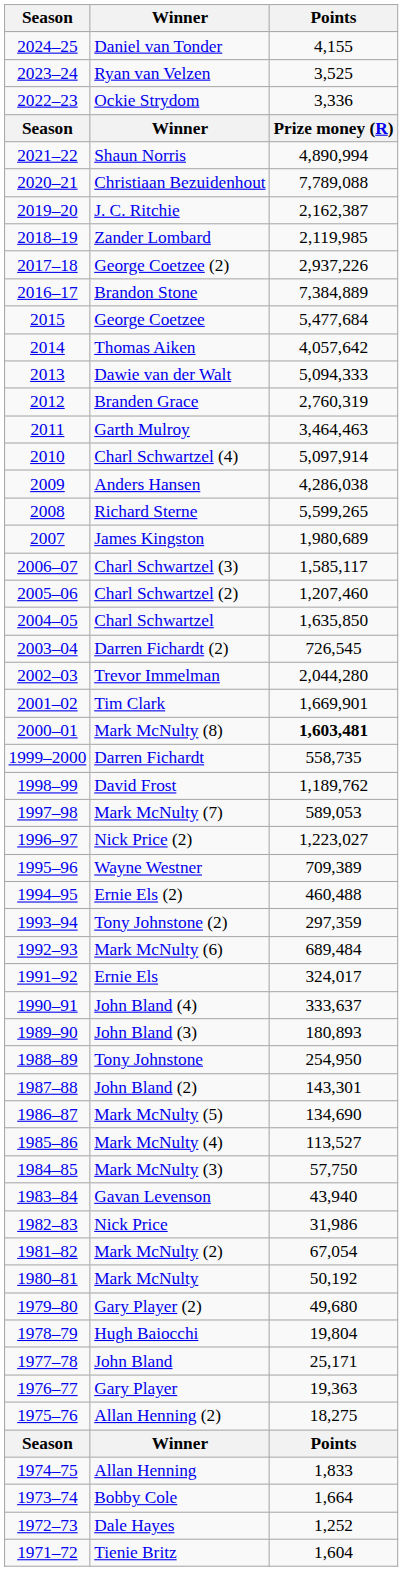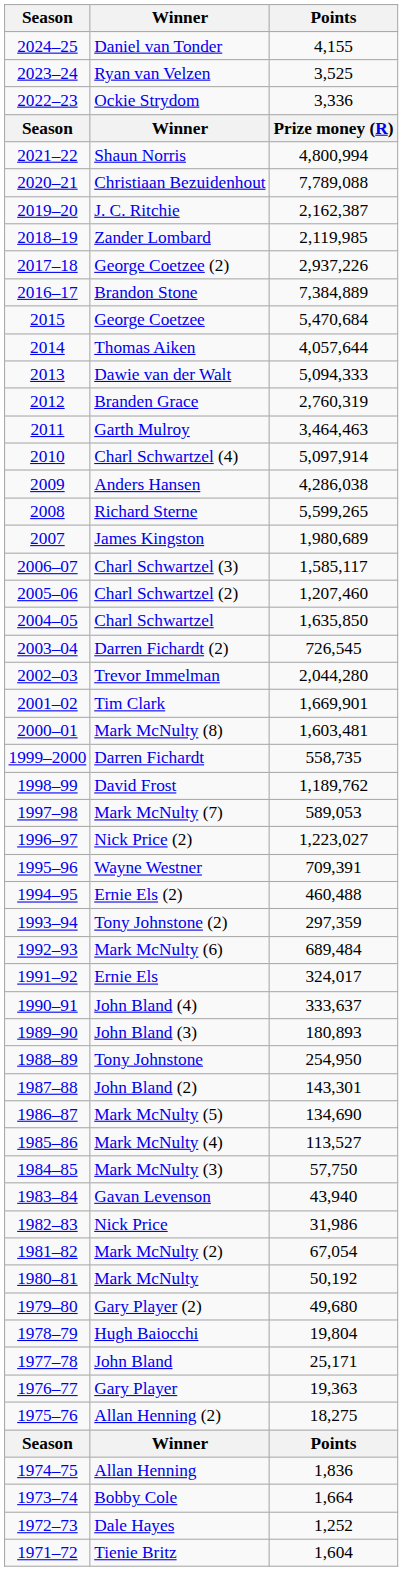Shaun Norris | Points: 4,890,994 -> 4,800,994
George Coetzee | Points: 5,477,684 -> 5,470,684
Thomas Aiken | Points: 4,057,642 -> 4,057,644
Mark McNulty (8) | Points: bold -> normal
Wayne Westner | Points: 709,389 -> 709,391
Allan Henning | Points: 1,833 -> 1,836
